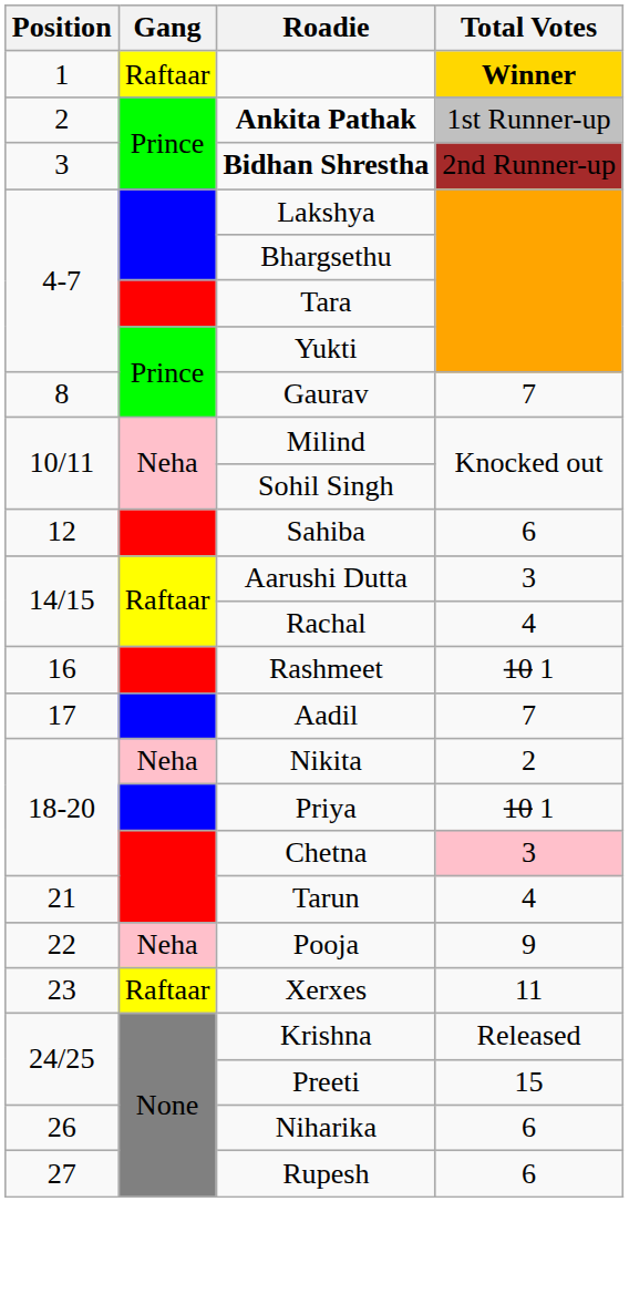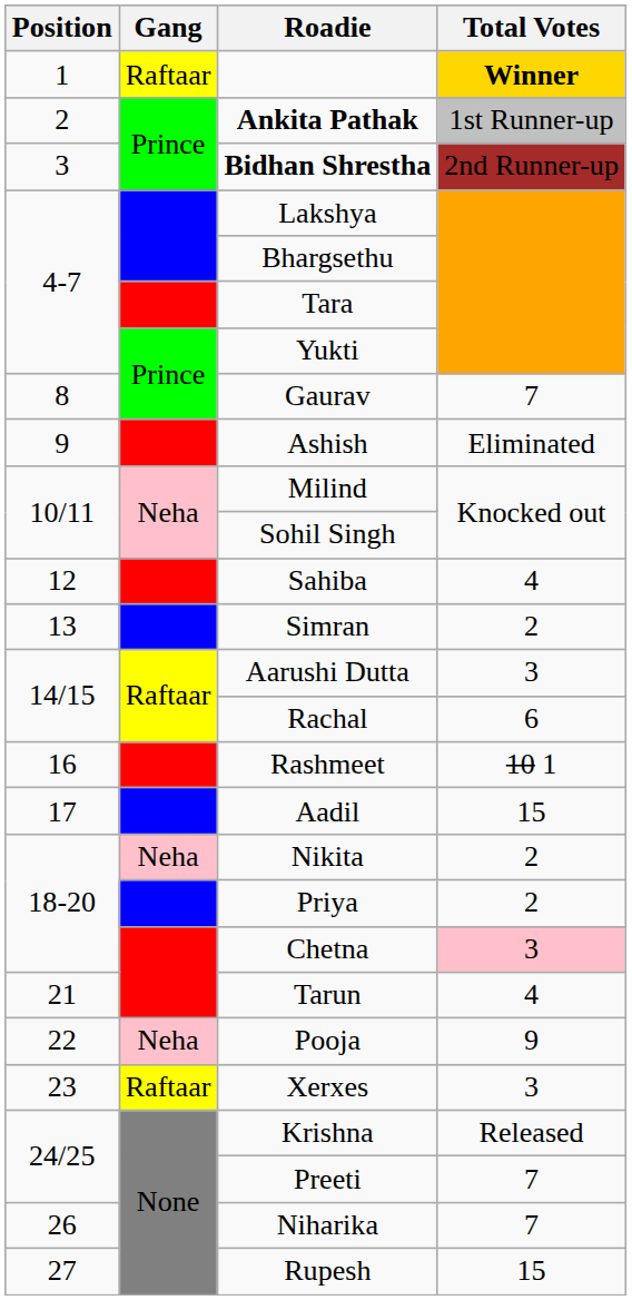+ row: 9 | Ashish | Eliminated
Sahiba | Total Votes: 6 -> 4
+ row: 13 | Simran | 2
Rachal | Total Votes: 4 -> 6
Aadil | Total Votes: 7 -> 15
Priya | Total Votes: 10 1 -> 2
Xerxes | Total Votes: 11 -> 3
Preeti | Total Votes: 15 -> 7
Niharika | Total Votes: 6 -> 7
Rupesh | Total Votes: 6 -> 15
